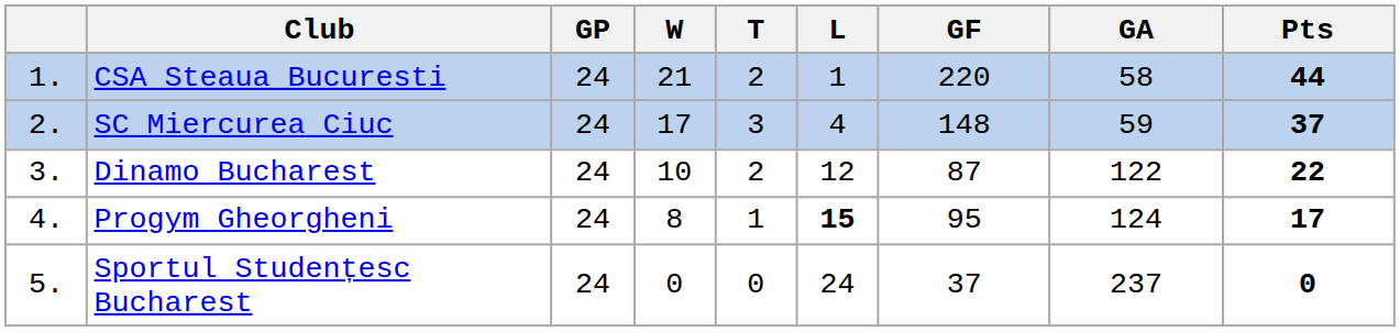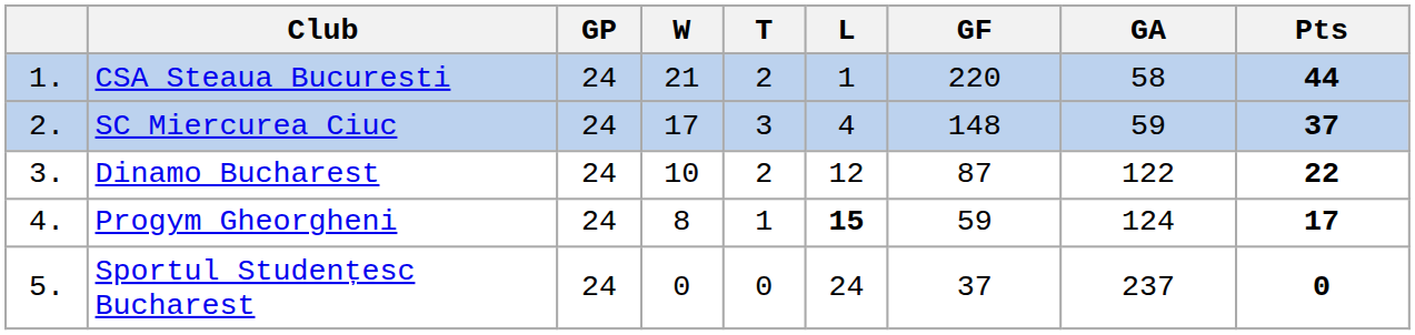Progym Gheorgheni | GF: 95 -> 59
